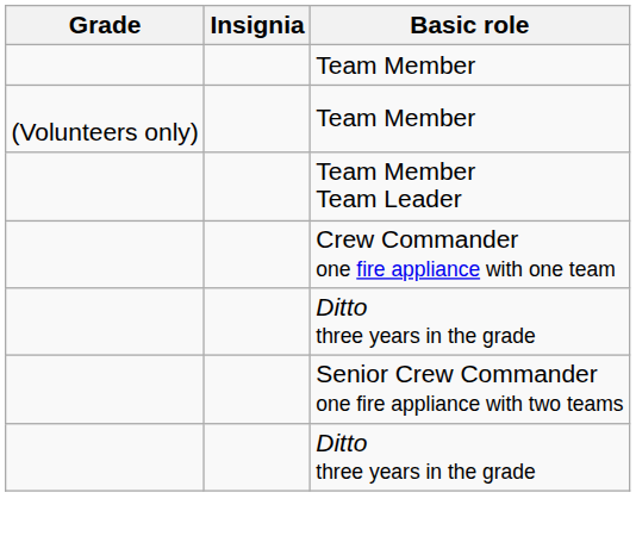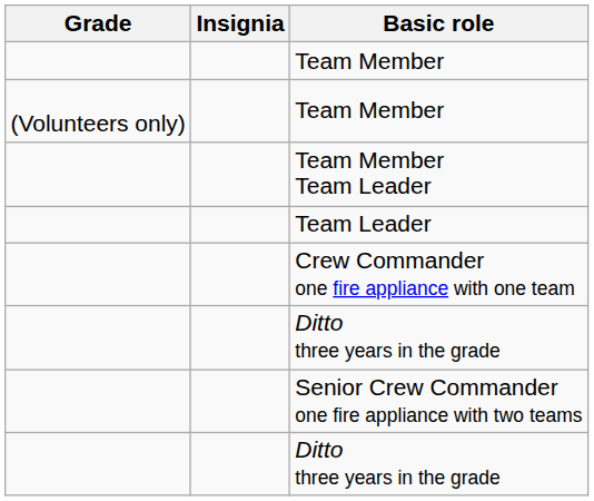+ row: Team Leader
